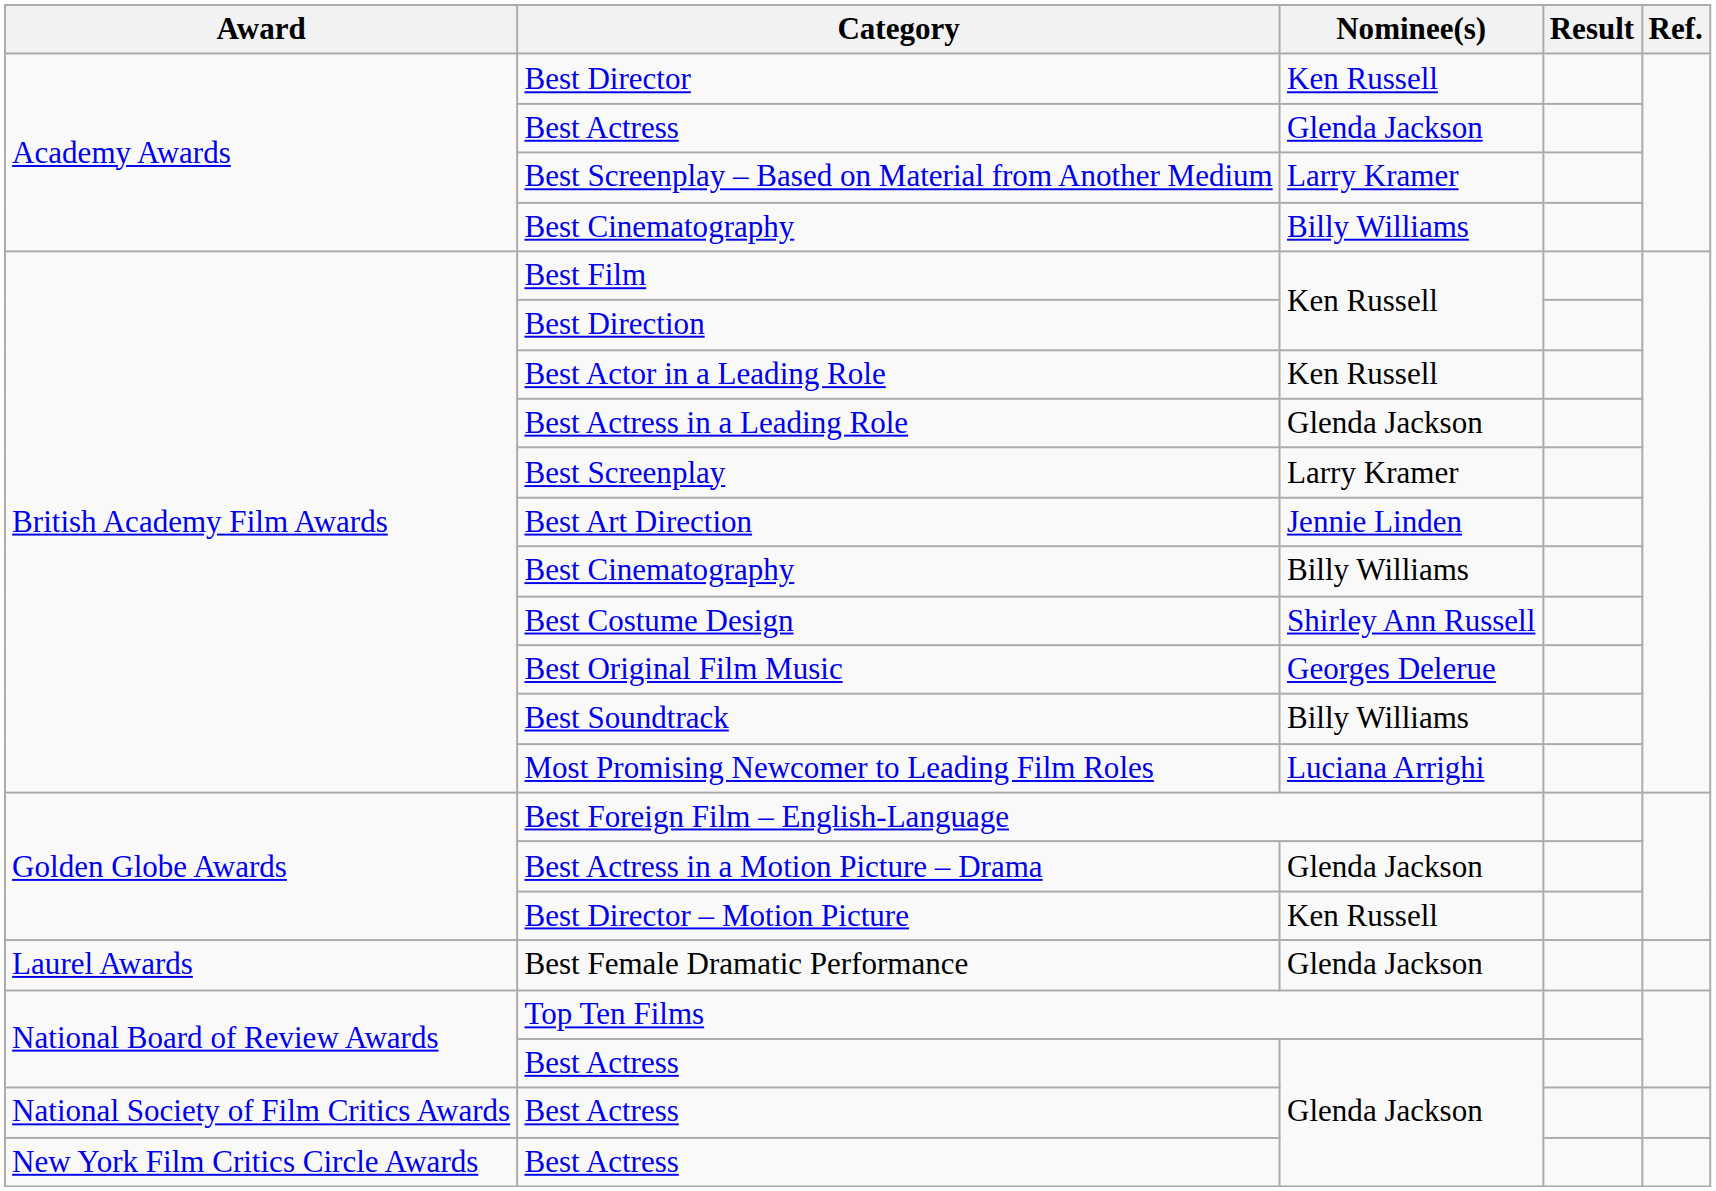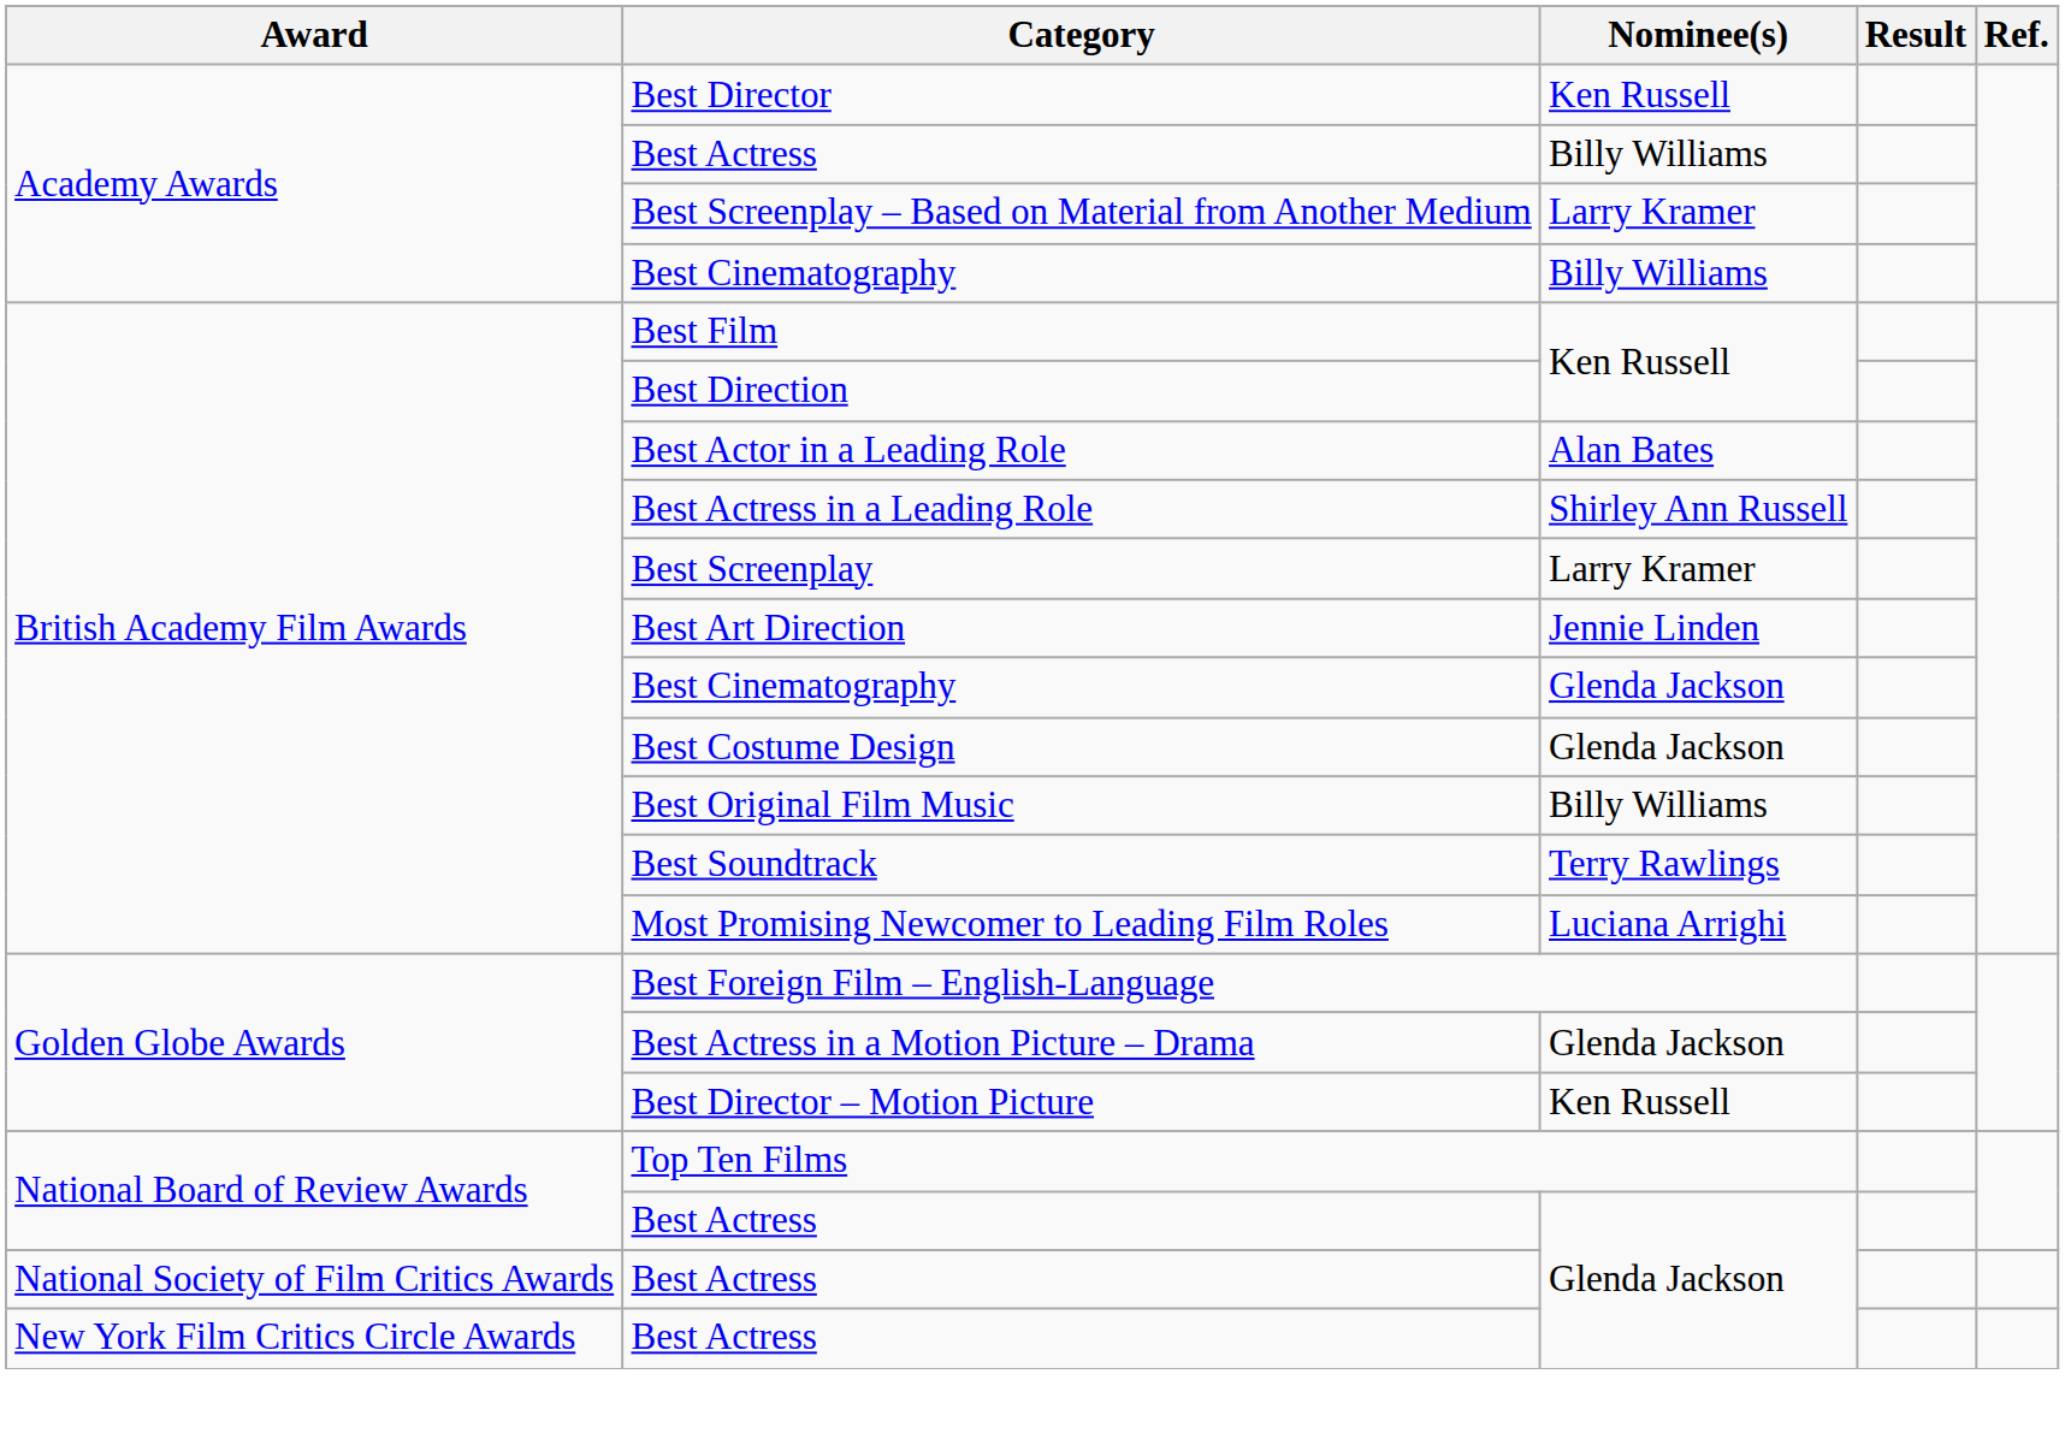Academy Awards / Best Actress | Nominee(s): Glenda Jackson -> Billy Williams
Best Actor in a Leading Role | Nominee(s): Ken Russell -> Alan Bates
Best Actress in a Leading Role | Nominee(s): Glenda Jackson -> Shirley Ann Russell
British Academy Film Awards / Best Cinematography | Nominee(s): Billy Williams -> Glenda Jackson
Best Costume Design | Nominee(s): Shirley Ann Russell -> Glenda Jackson
Best Original Film Music | Nominee(s): Georges Delerue -> Billy Williams
Best Soundtrack | Nominee(s): Billy Williams -> Terry Rawlings
- row: Laurel Awards | Best Female Dramatic Performance | Glenda Jackson
